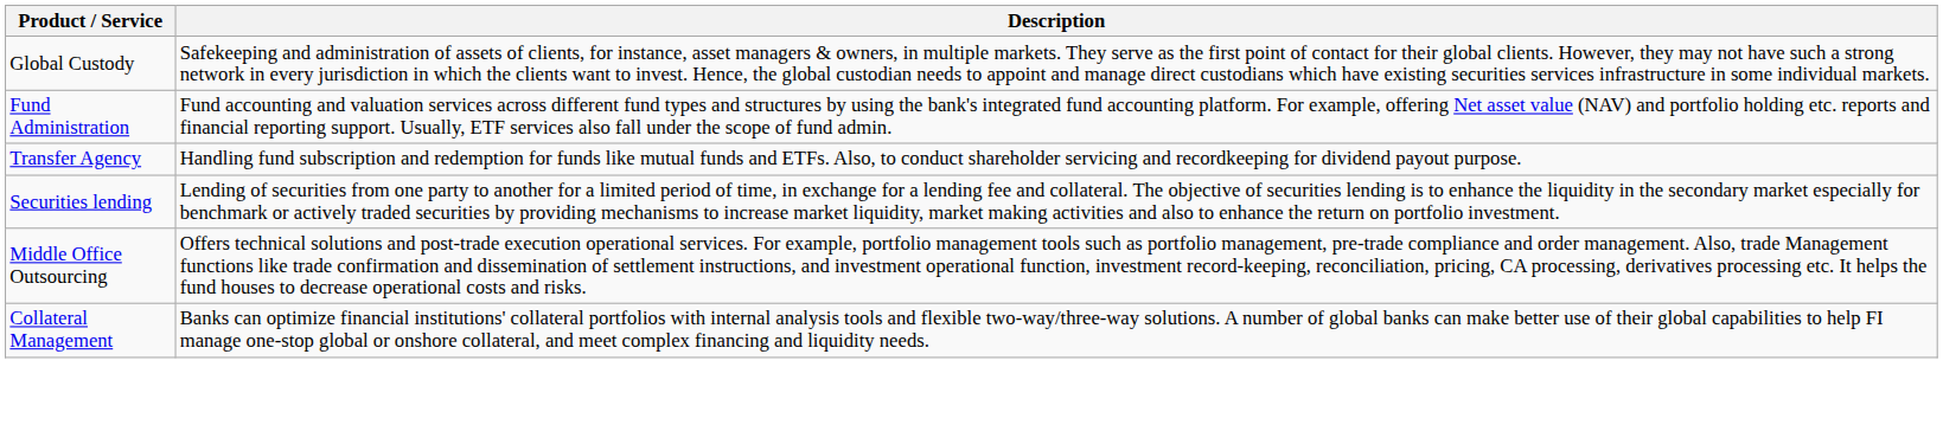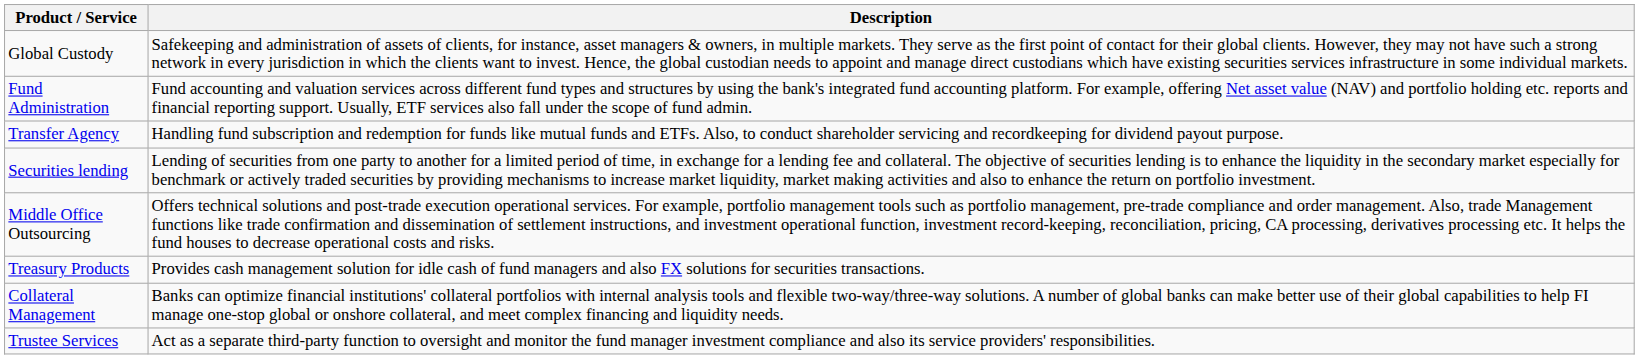+ row: Treasury Products | Provides cash management solution for idle cash of fund managers and also FX solutions for securities transactions.
+ row: Trustee Services | Act as a separate third-party function to oversight and monitor the fund manager investment compliance and also its service providers' responsibilities.
